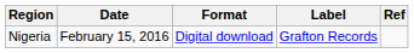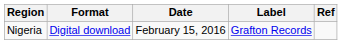columns swapped: Date <-> Format
